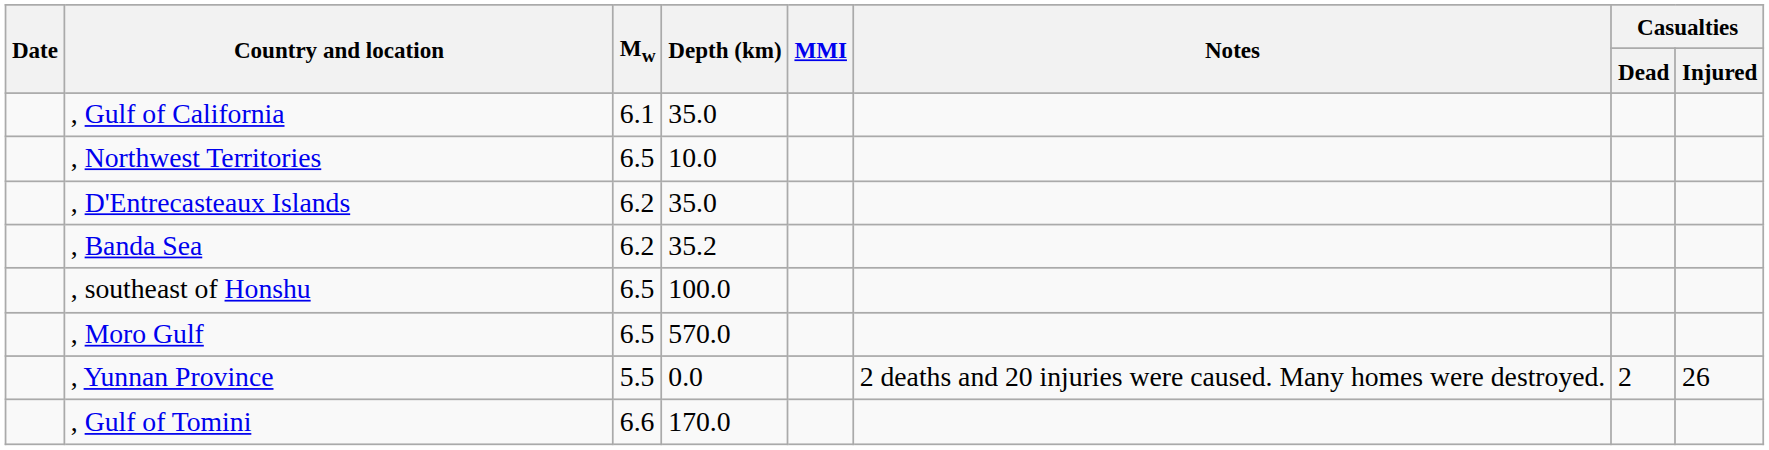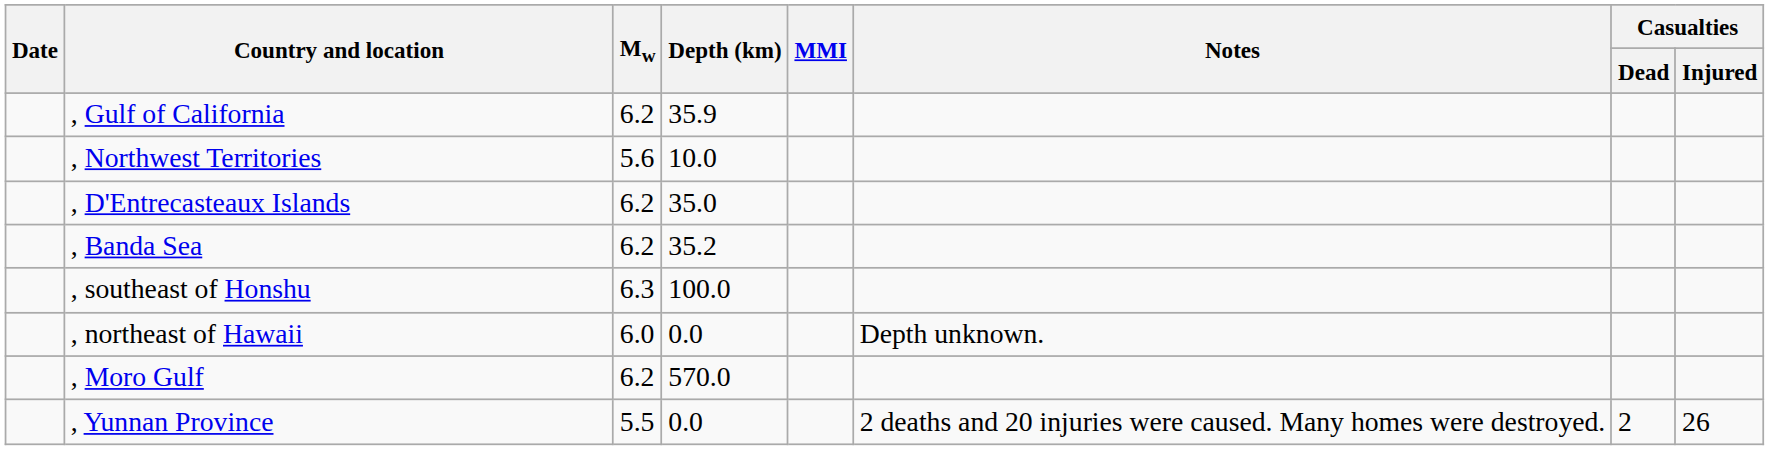, Gulf of California | Mw: 6.1 -> 6.2
, Gulf of California | Depth (km): 35.0 -> 35.9
, Northwest Territories | Mw: 6.5 -> 5.6
, southeast of Honshu | Mw: 6.5 -> 6.3
+ row: , northeast of Hawaii | 6.0 | 0.0 | Depth unknown.
, Moro Gulf | Mw: 6.5 -> 6.2
- row: , Gulf of Tomini | 6.6 | 170.0
